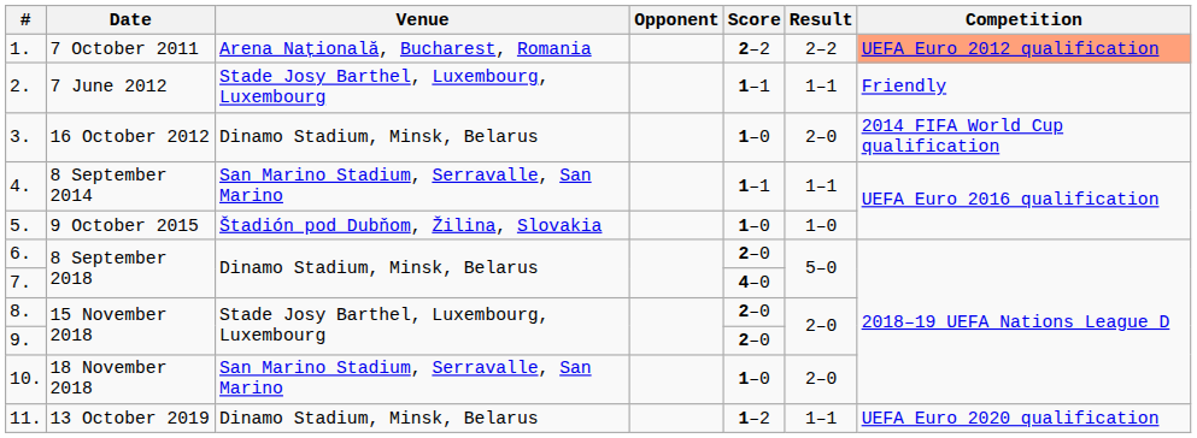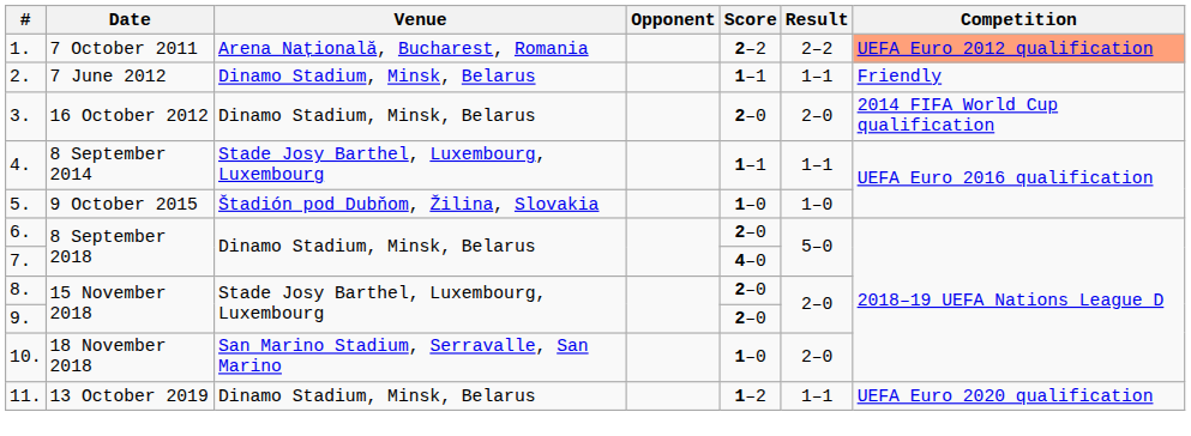2. | Venue: Stade Josy Barthel, Luxembourg, Luxembourg -> Dinamo Stadium, Minsk, Belarus
3. | Score: 1–0 -> 2–0
4. | Venue: San Marino Stadium, Serravalle, San Marino -> Stade Josy Barthel, Luxembourg, Luxembourg
